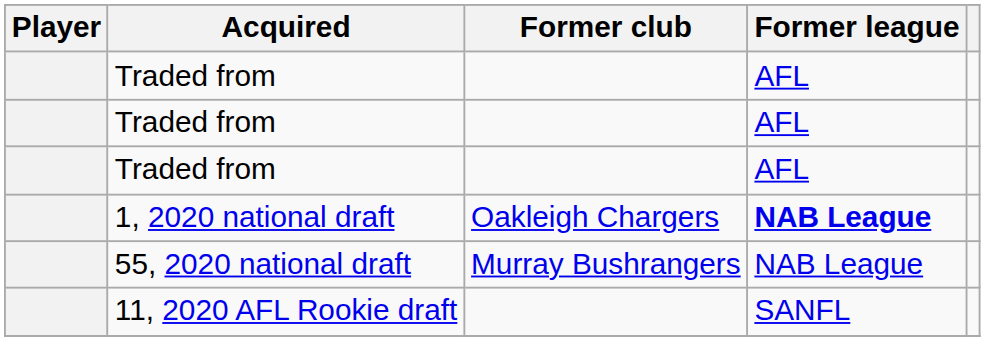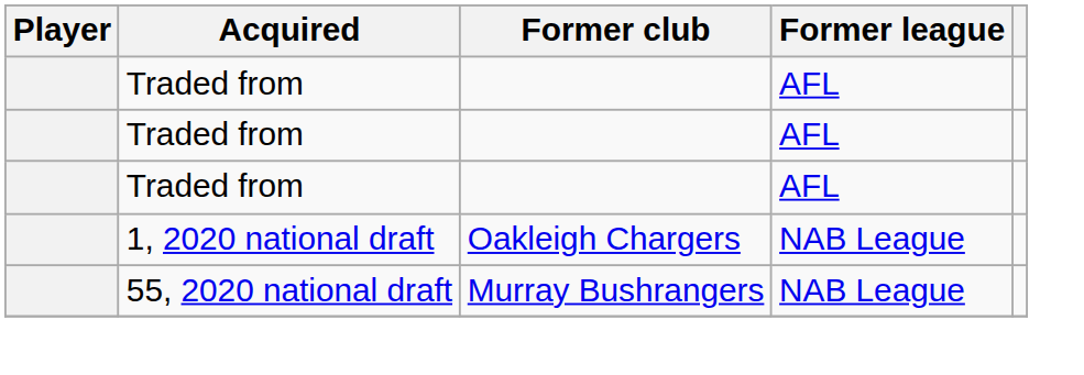1, 2020 national draft | Former league: bold -> normal
- row: 11, 2020 AFL Rookie draft | SANFL
